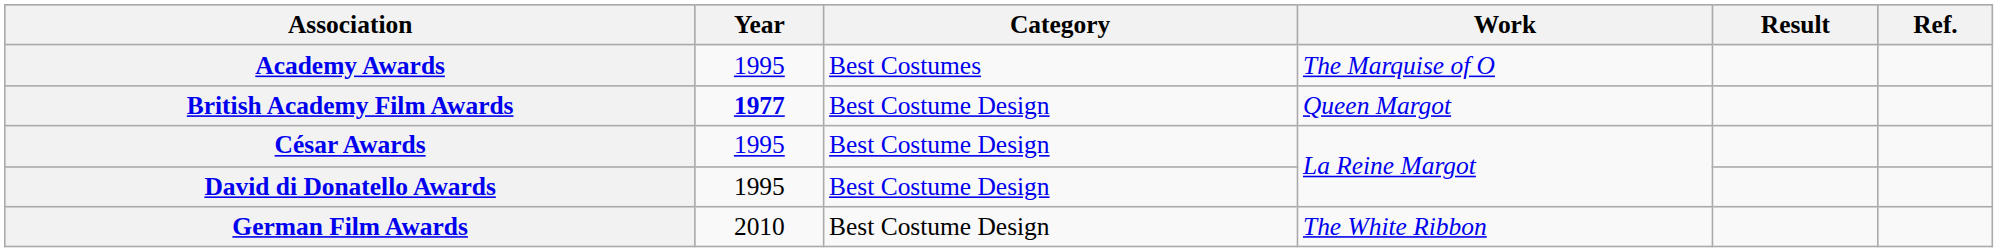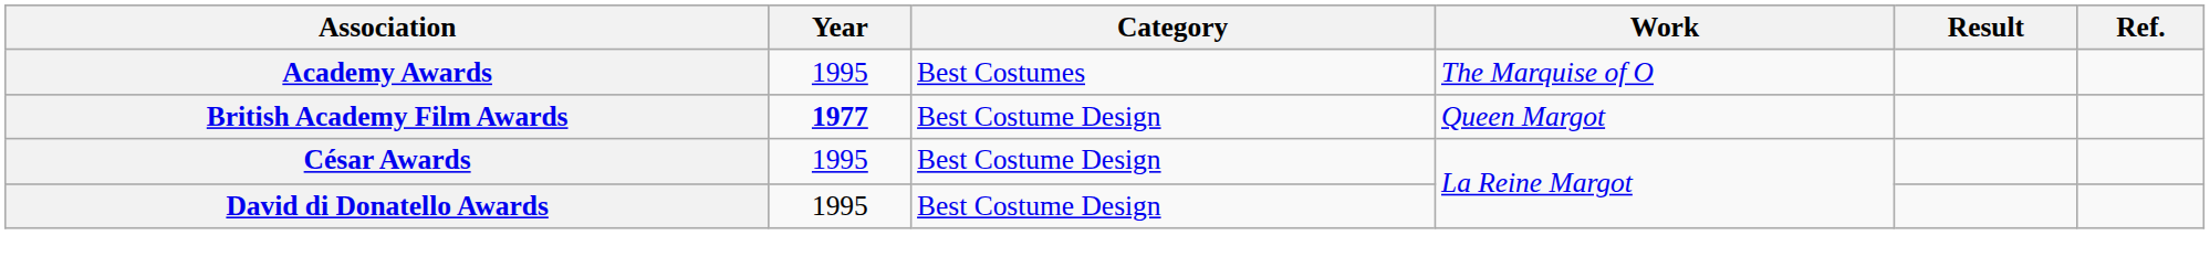- row: German Film Awards | 2010 | Best Costume Design | The White Ribbon
